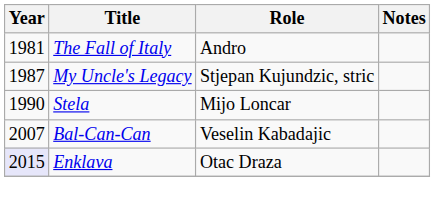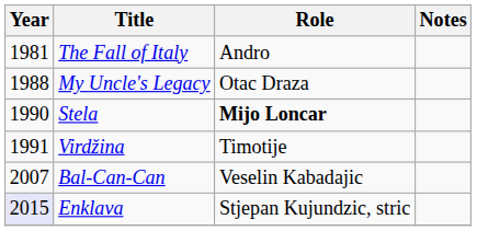My Uncle's Legacy | Year: 1987 -> 1988
My Uncle's Legacy | Role: Stjepan Kujundzic, stric -> Otac Draza
Stela | Role: normal -> bold
+ row: 1991 | Virdžina | Timotije
Enklava | Role: Otac Draza -> Stjepan Kujundzic, stric
